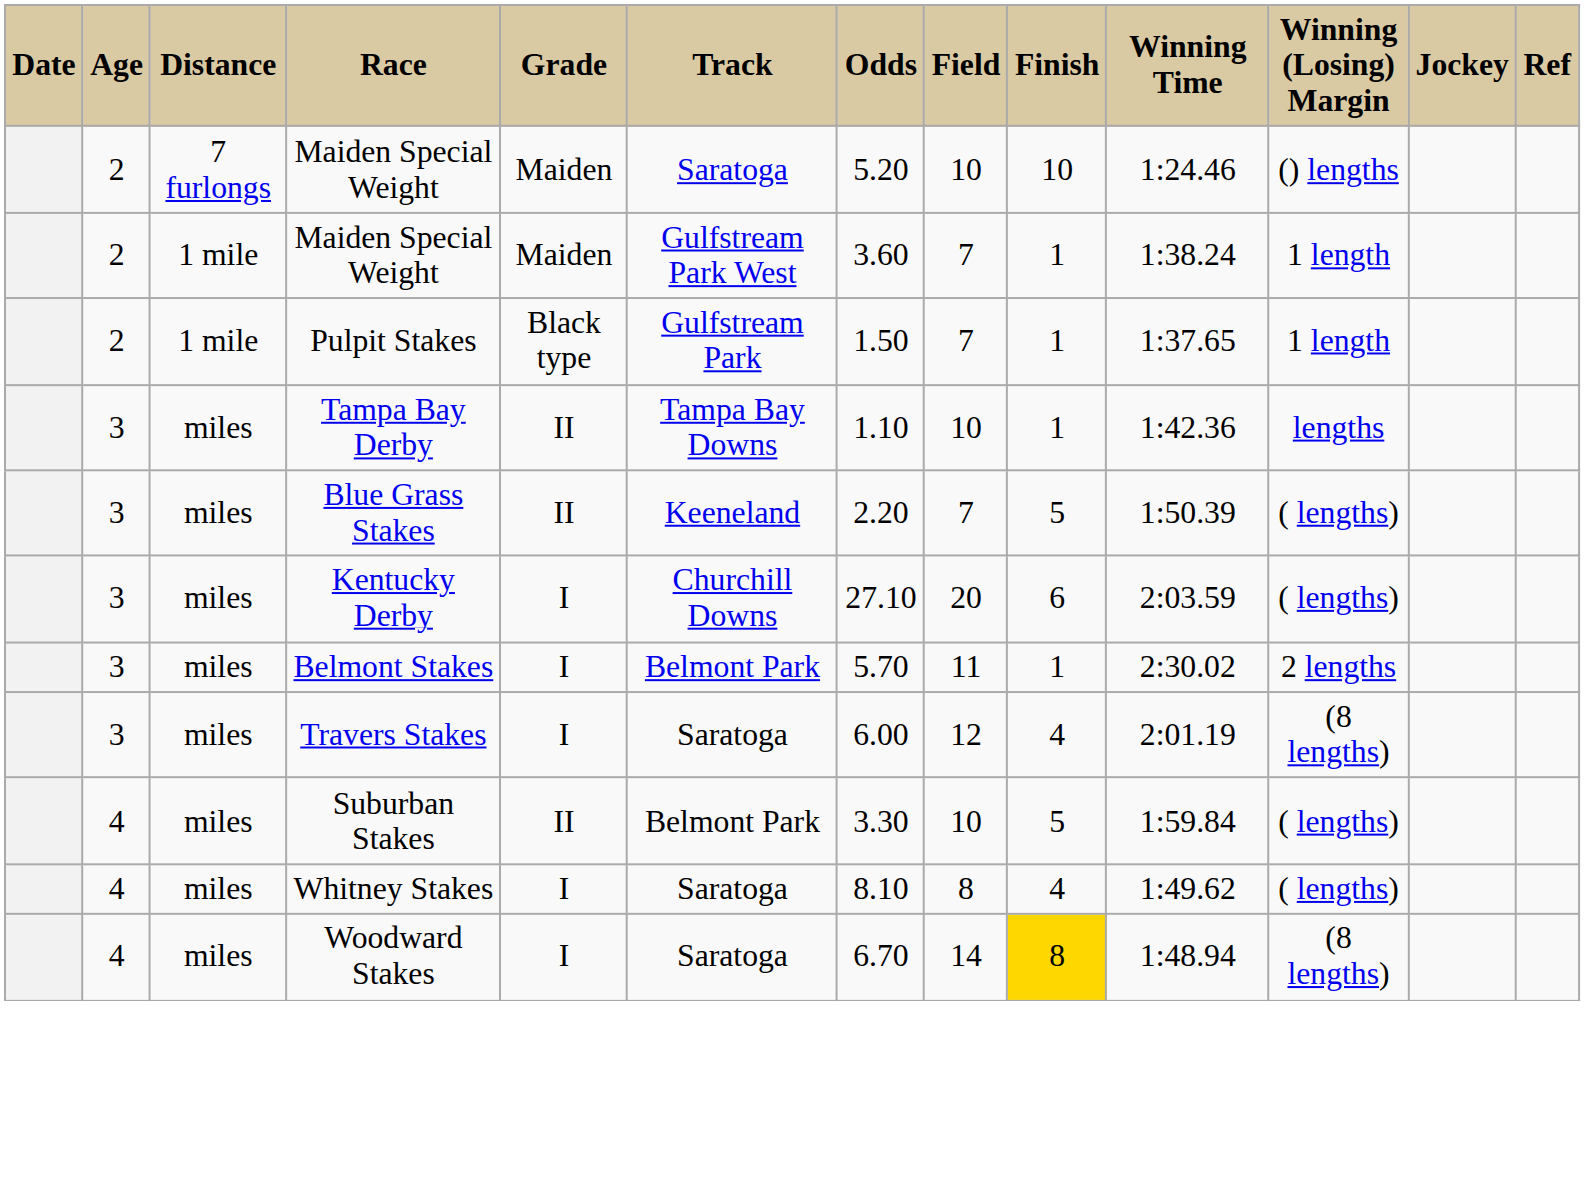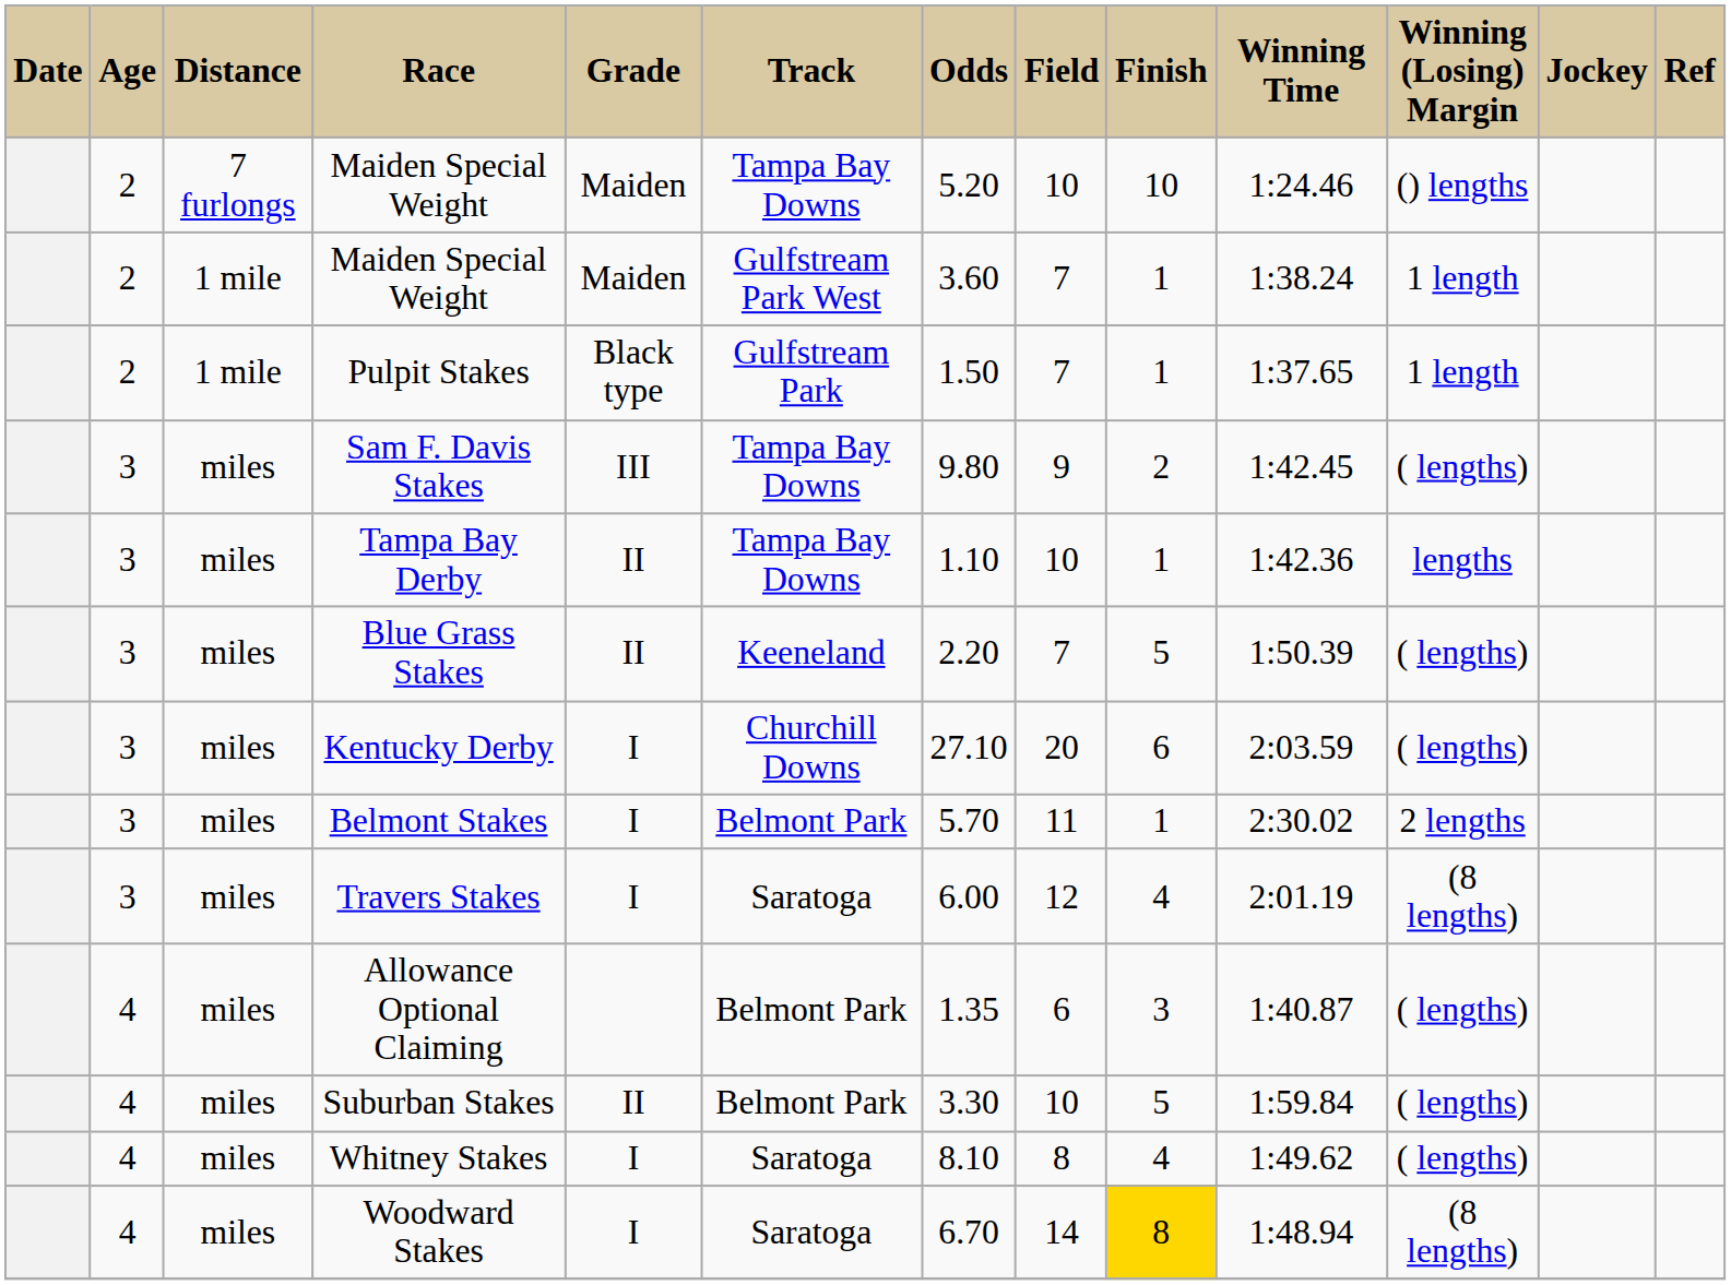7 furlongs / Maiden Special Weight | Track: Saratoga -> Tampa Bay Downs
+ row: 3 | miles | Sam F. Davis Stakes | III | Tampa Bay Downs | 9.80 | 9 | 2 | 1:42.45 | ( lengths)
+ row: 4 | miles | Allowance Optional Claiming | Belmont Park | 1.35 | 6 | 3 | 1:40.87 | ( lengths)
